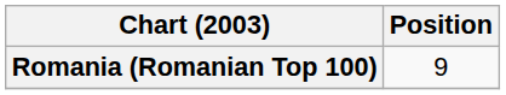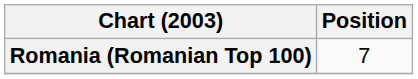Romania (Romanian Top 100) | Position: 9 -> 7
